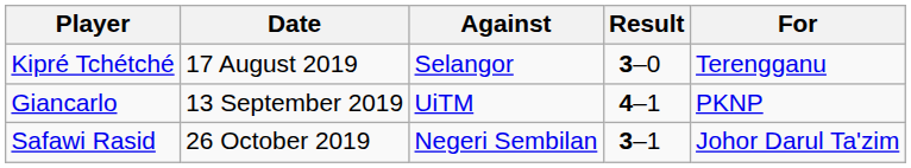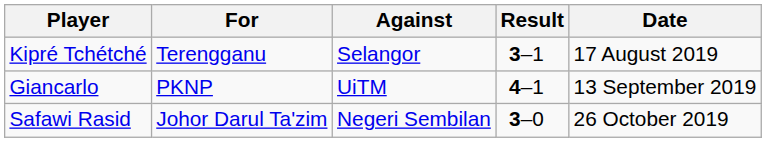columns swapped: For <-> Date
Kipré Tchétché | Result: 3–0 -> 3–1
Safawi Rasid | Result: 3–1 -> 3–0
